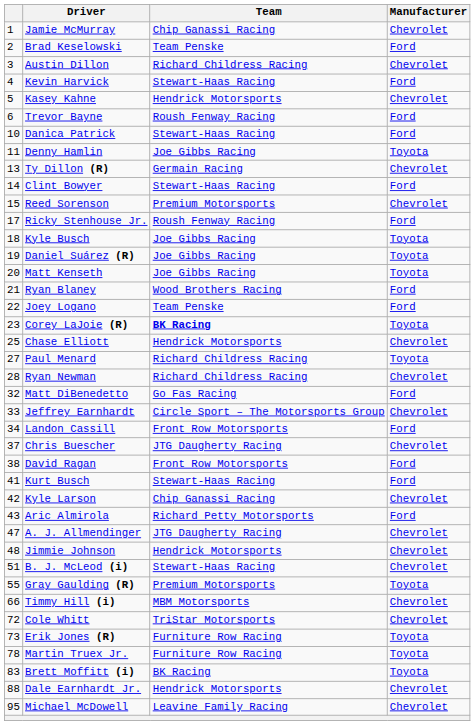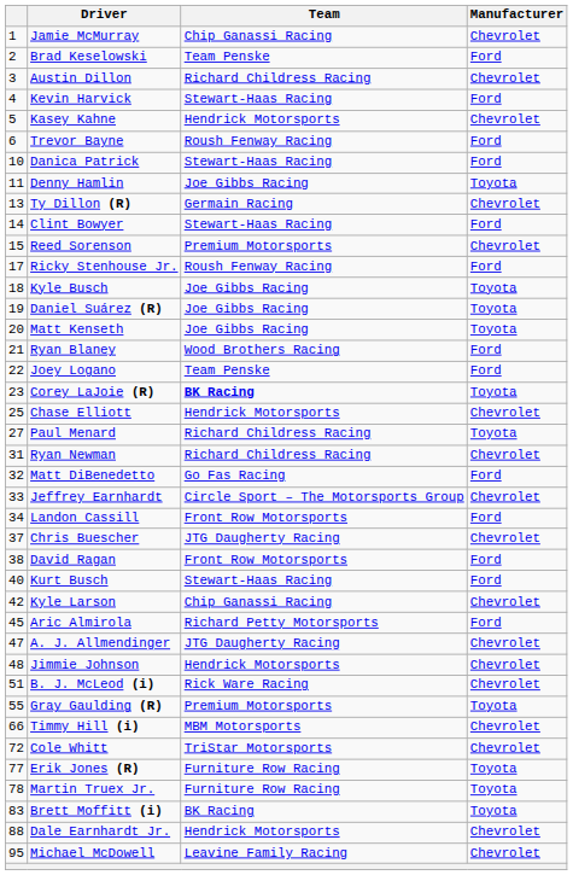Ryan Newman | column 1: 28 -> 31
Kurt Busch | column 1: 41 -> 40
Aric Almirola | column 1: 43 -> 45
B. J. McLeod (i) | Team: Stewart-Haas Racing -> Rick Ware Racing
Erik Jones (R) | column 1: 73 -> 77
